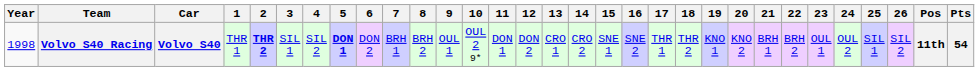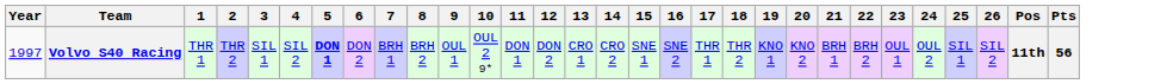- column: Car | Volvo S40
Volvo S40 Racing | Year: 1998 -> 1997
Volvo S40 Racing | 2: bold -> normal
Volvo S40 Racing | Pts: 54 -> 56
